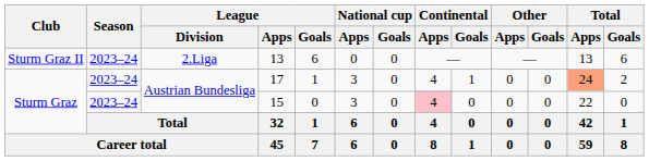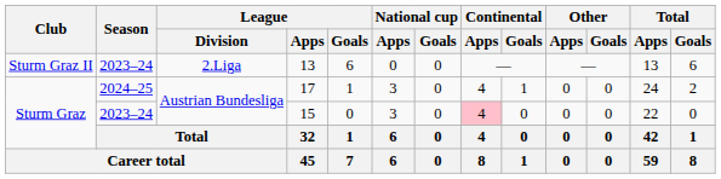17 | Season: 2023–24 -> 2024–25
17 | Total / Apps: lightsalmon background -> no background
